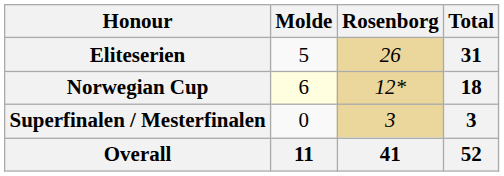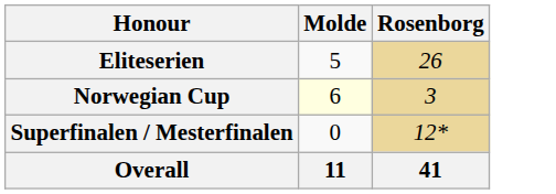- column: Total | 31 | 18 | 3 | 52
Norwegian Cup | Rosenborg: 12* -> 3
Superfinalen / Mesterfinalen | Rosenborg: 3 -> 12*
